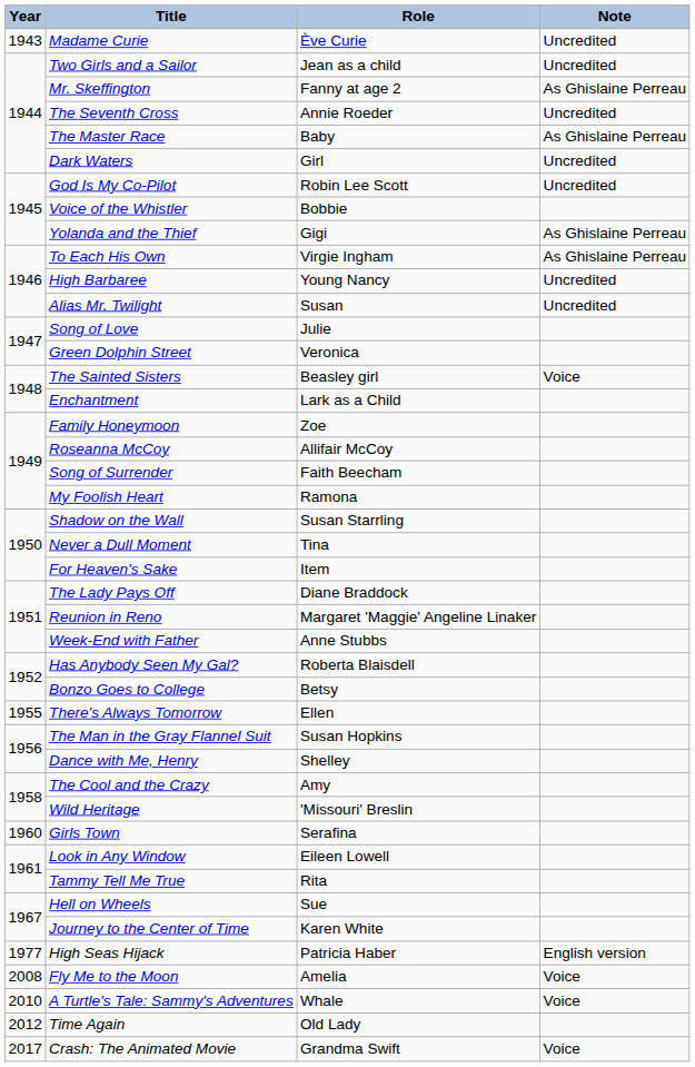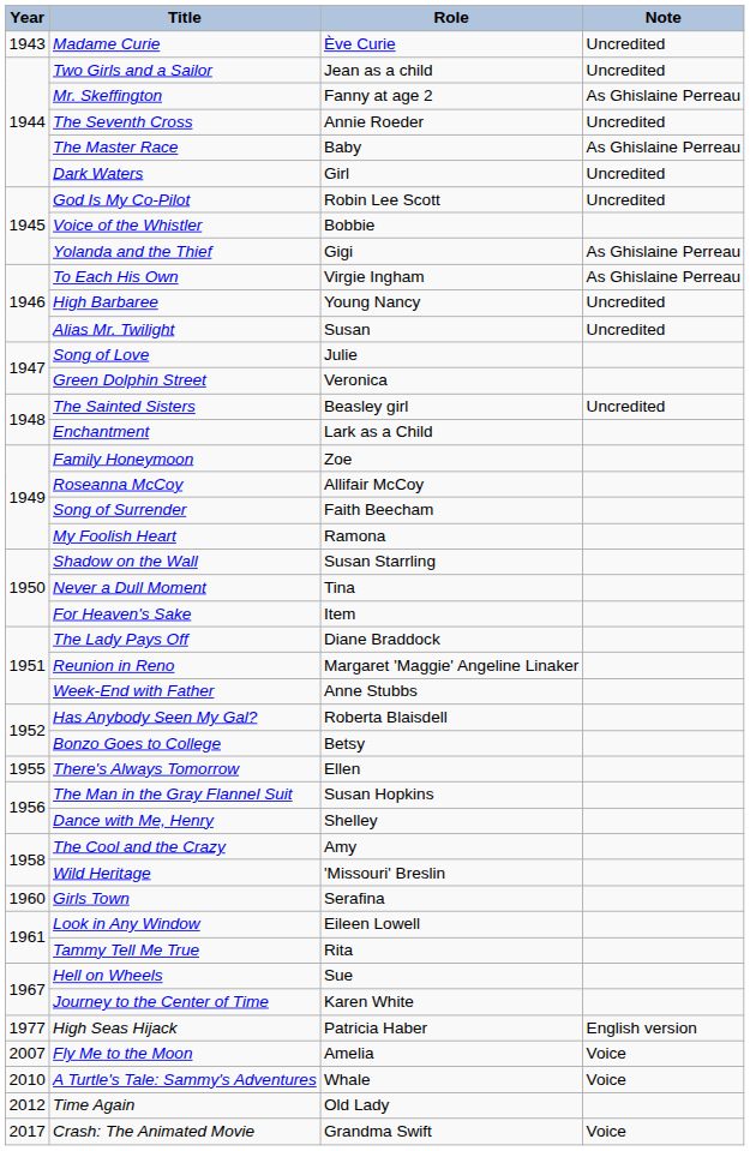The Sainted Sisters | Note: Voice -> Uncredited
Fly Me to the Moon | Year: 2008 -> 2007
